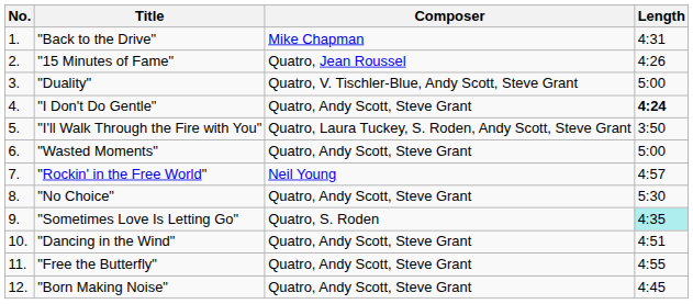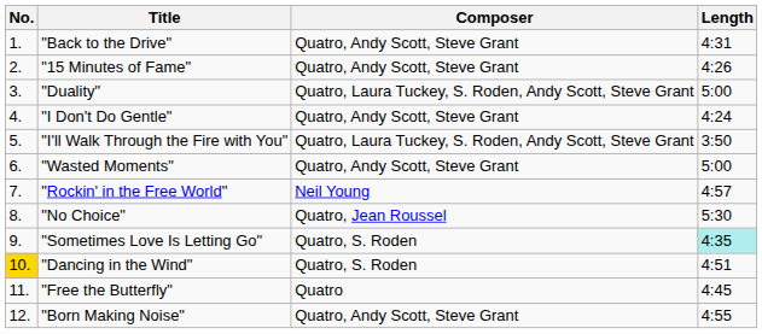"Back to the Drive" | Composer: Mike Chapman -> Quatro, Andy Scott, Steve Grant
"15 Minutes of Fame" | Composer: Quatro, Jean Roussel -> Quatro, Andy Scott, Steve Grant
"Duality" | Composer: Quatro, V. Tischler-Blue, Andy Scott, Steve Grant -> Quatro, Laura Tuckey, S. Roden, Andy Scott, Steve Grant
"I Don't Do Gentle" | Length: bold -> normal
"No Choice" | Composer: Quatro, Andy Scott, Steve Grant -> Quatro, Jean Roussel
"Dancing in the Wind" | No.: no background -> gold background
"Dancing in the Wind" | Composer: Quatro, Andy Scott, Steve Grant -> Quatro, S. Roden
"Free the Butterfly" | Composer: Quatro, Andy Scott, Steve Grant -> Quatro
"Free the Butterfly" | Length: 4:55 -> 4:45
"Born Making Noise" | Length: 4:45 -> 4:55
